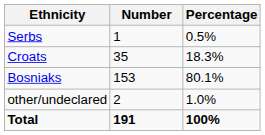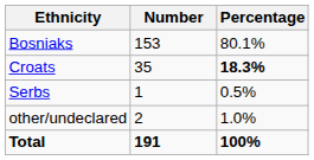rows swapped: Bosniaks <-> Serbs
Croats | Percentage: normal -> bold
